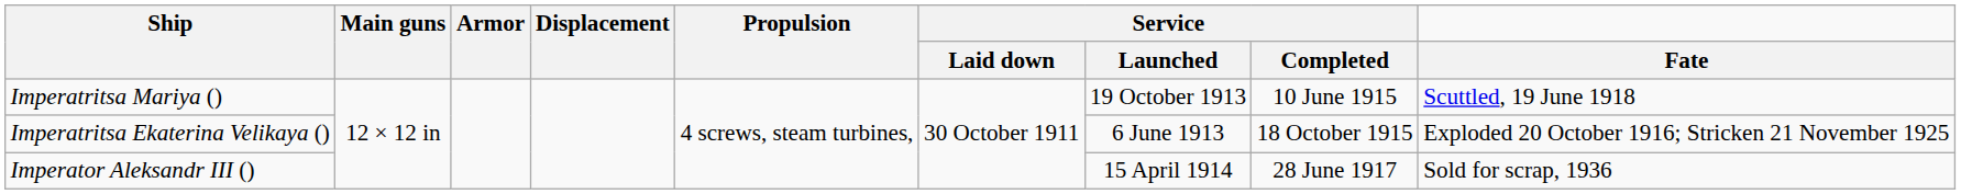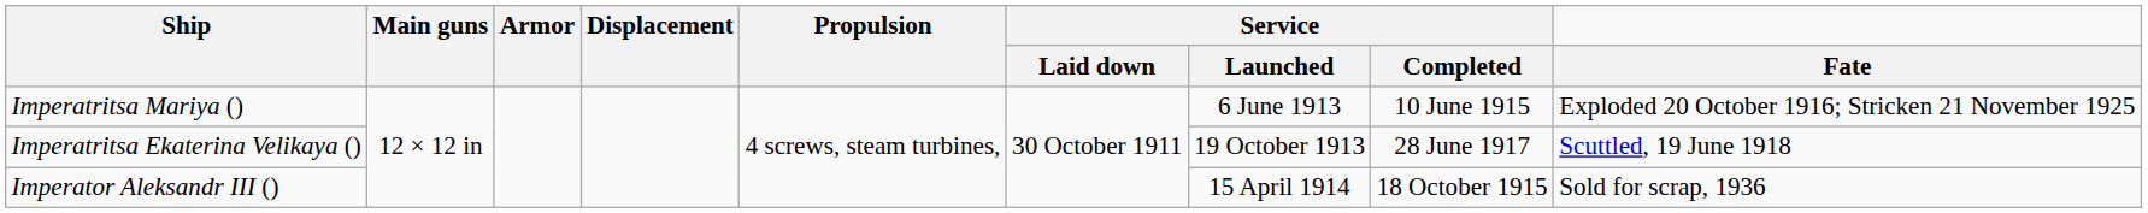Imperatritsa Mariya () | Service / Launched: 19 October 1913 -> 6 June 1913
Imperatritsa Mariya () | Fate: Scuttled, 19 June 1918 -> Exploded 20 October 1916; Stricken 21 November 1925
Imperatritsa Ekaterina Velikaya () | Service / Launched: 6 June 1913 -> 19 October 1913
Imperatritsa Ekaterina Velikaya () | Service / Completed: 18 October 1915 -> 28 June 1917
Imperatritsa Ekaterina Velikaya () | Fate: Exploded 20 October 1916; Stricken 21 November 1925 -> Scuttled, 19 June 1918
Imperator Aleksandr III () | Service / Completed: 28 June 1917 -> 18 October 1915
